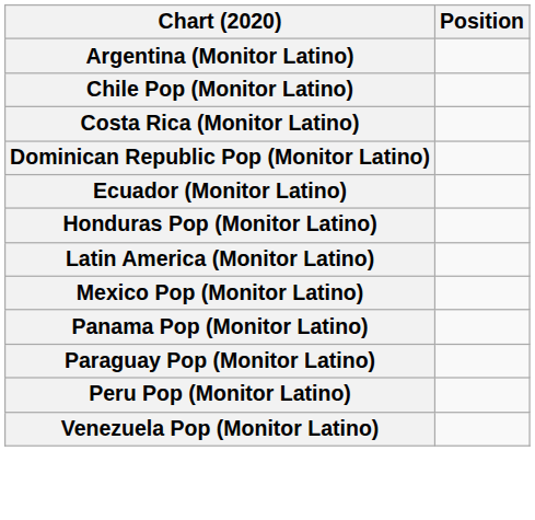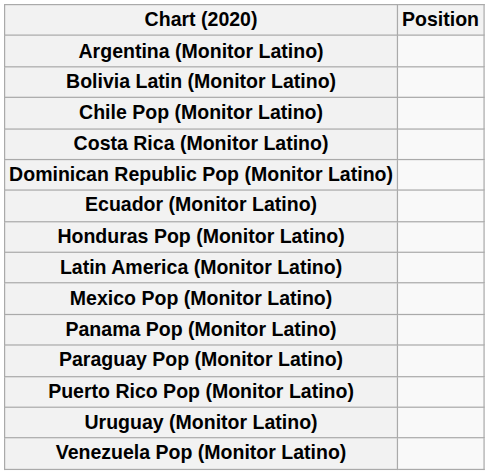+ row: Bolivia Latin (Monitor Latino)
- row: Peru Pop (Monitor Latino)
+ row: Puerto Rico Pop (Monitor Latino)
+ row: Uruguay (Monitor Latino)
